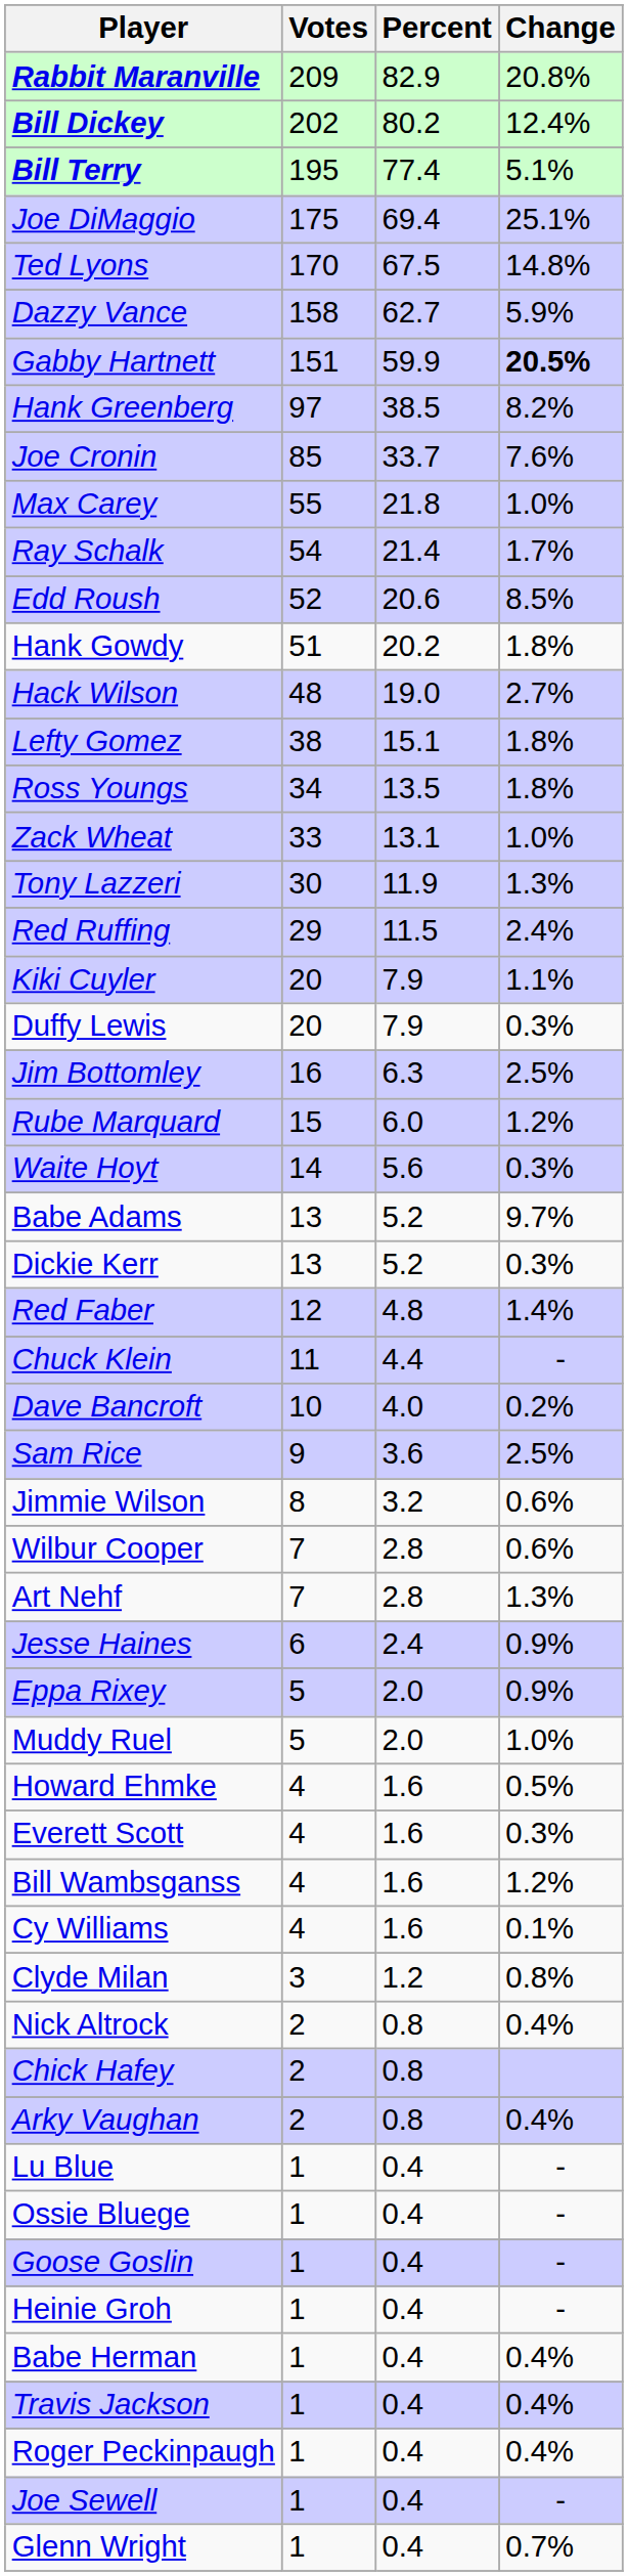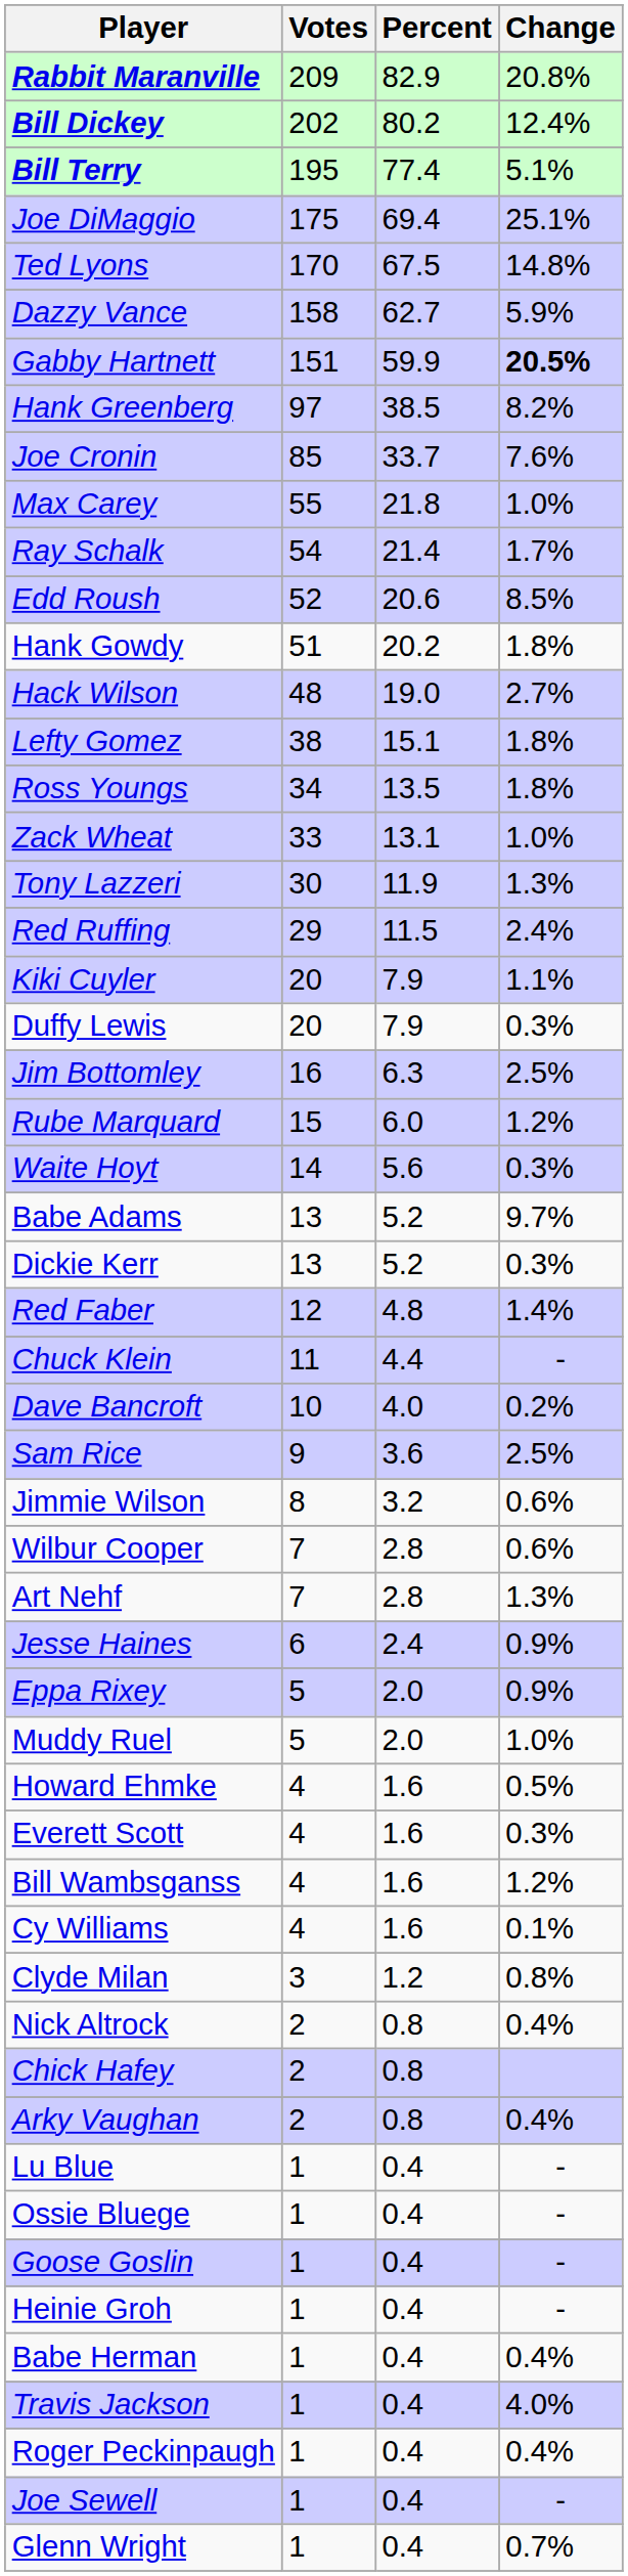Travis Jackson | Change: 0.4% -> 4.0%
